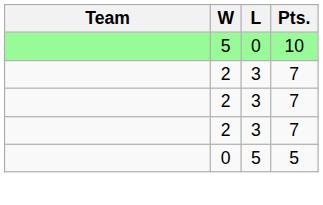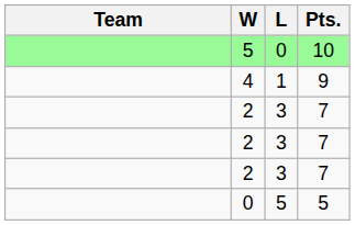+ row: 4 | 1 | 9
